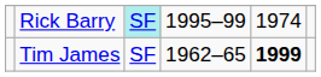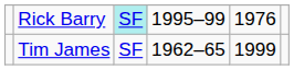Rick Barry | column 5: 1974 -> 1976
Tim James | column 5: bold -> normal
